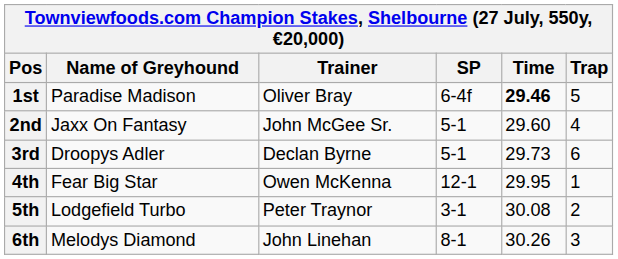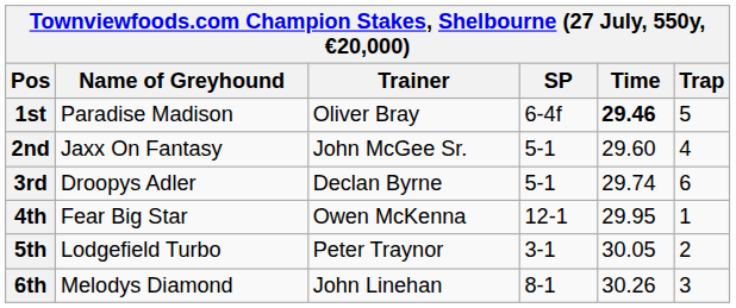3rd | Time: 29.73 -> 29.74
5th | Time: 30.08 -> 30.05
